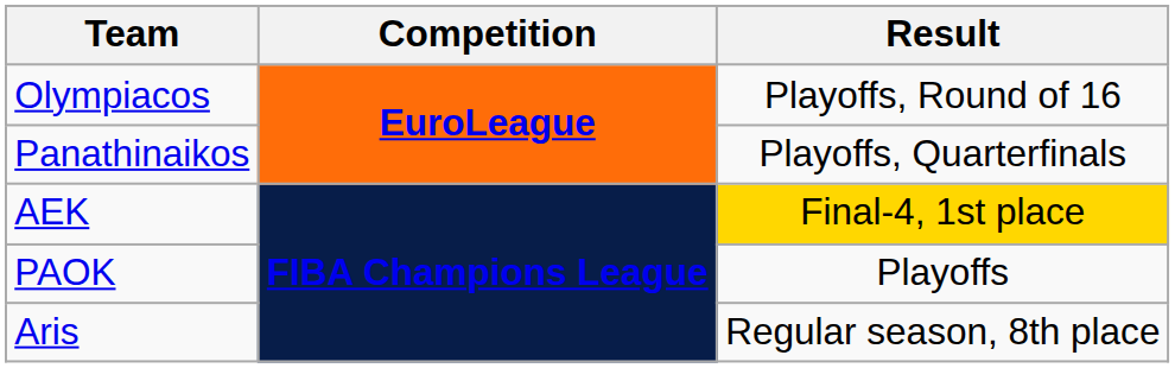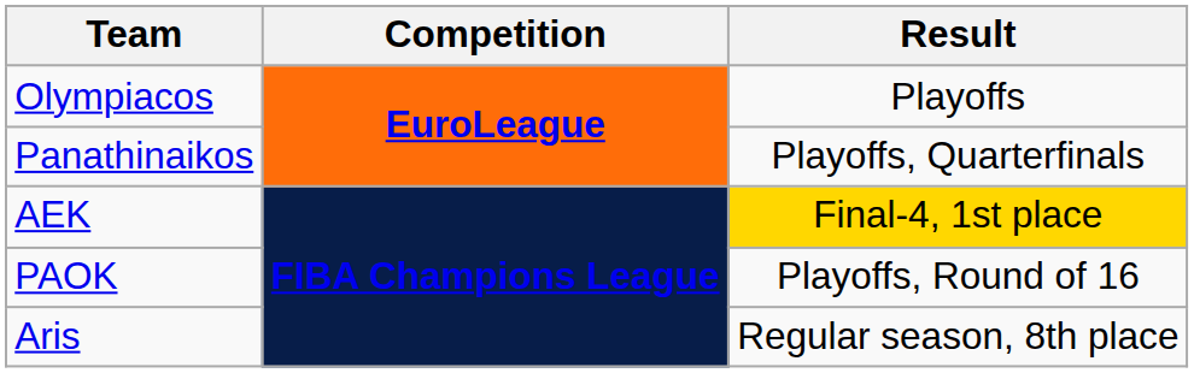Olympiacos | Result: Playoffs, Round of 16 -> Playoffs
PAOK | Result: Playoffs -> Playoffs, Round of 16
